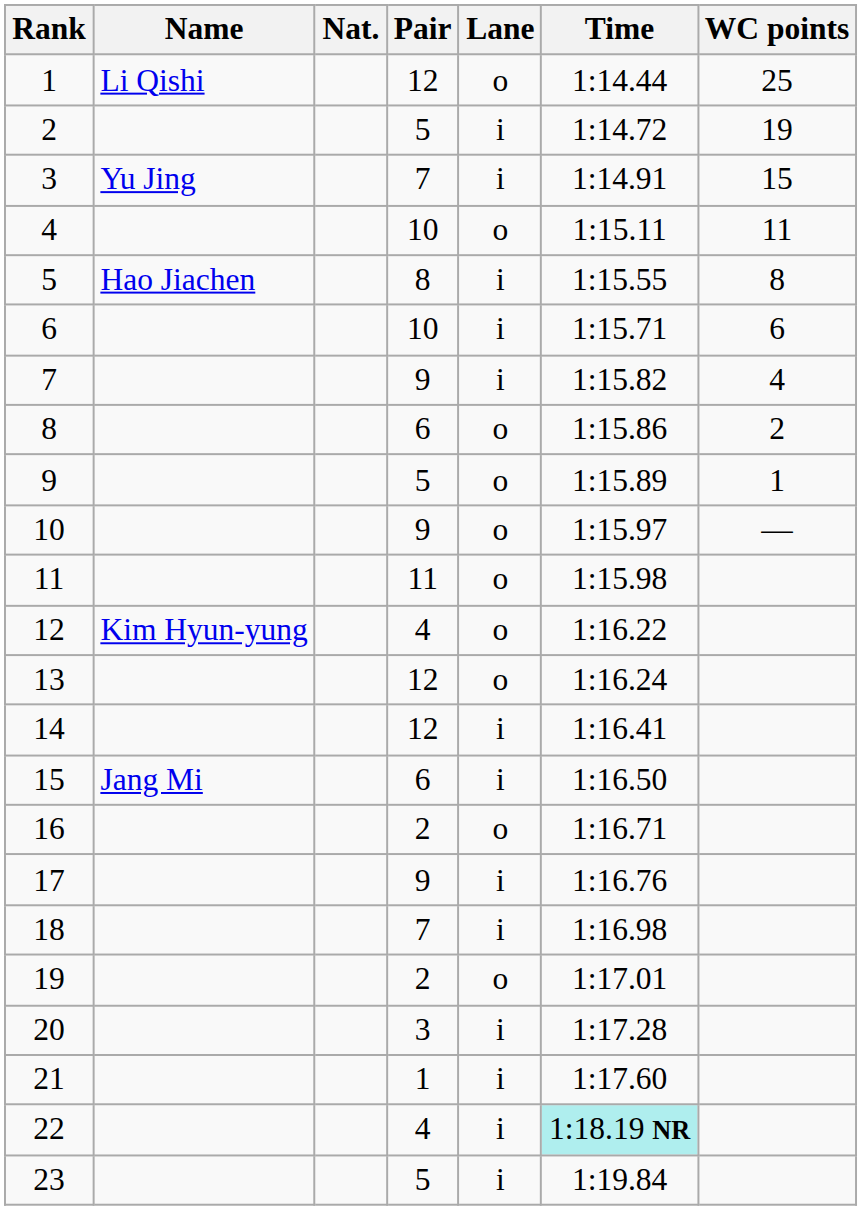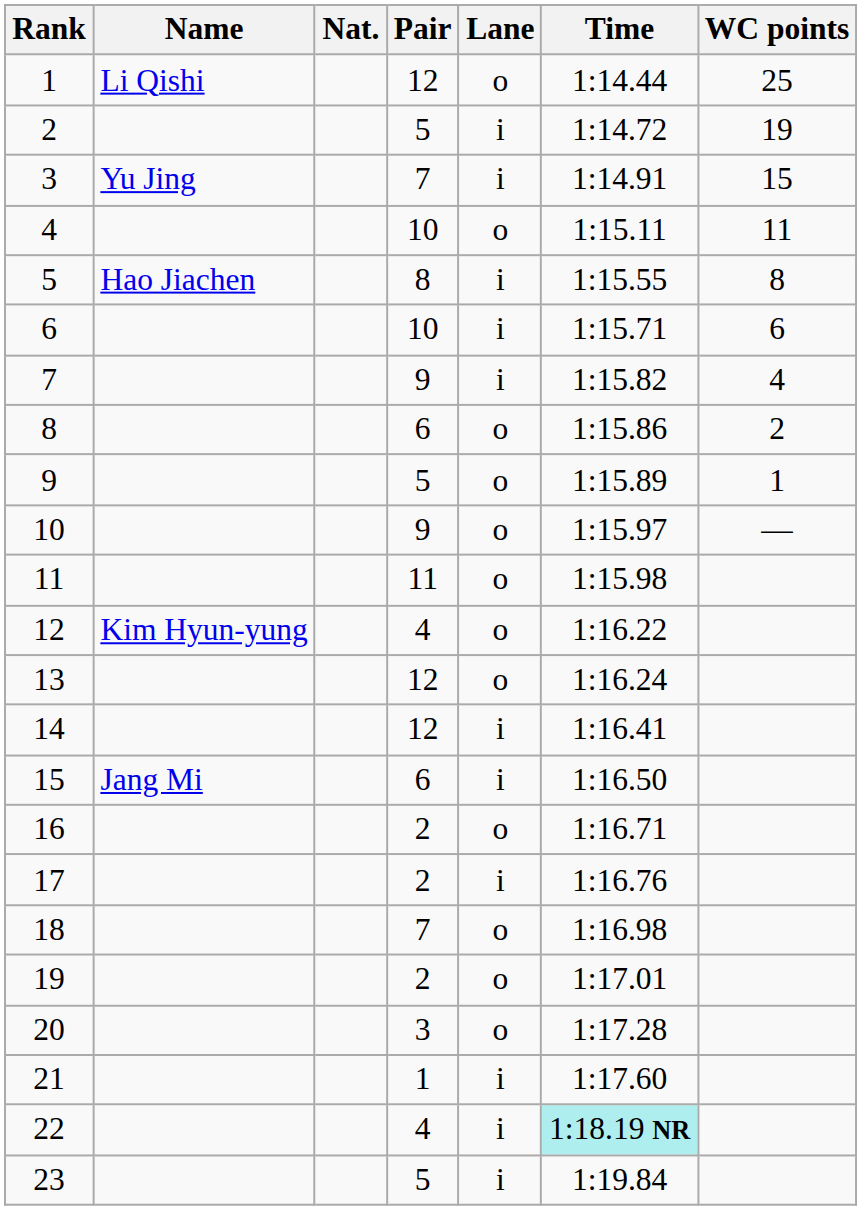17 | Pair: 9 -> 2
18 | Lane: i -> o
20 | Lane: i -> o
